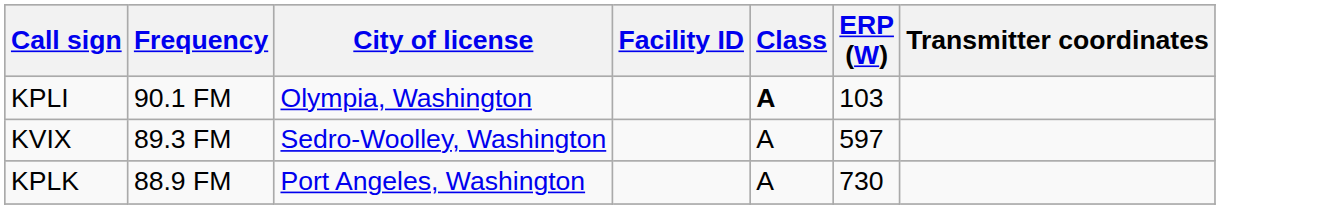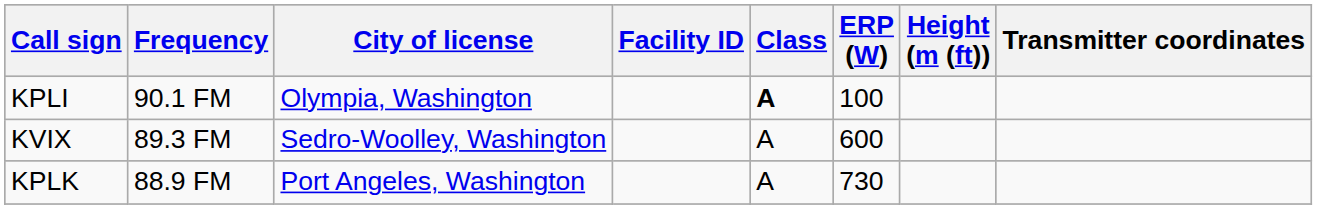+ column: Height (m (ft))
KPLI | ERP (W): 103 -> 100
KVIX | ERP (W): 597 -> 600
